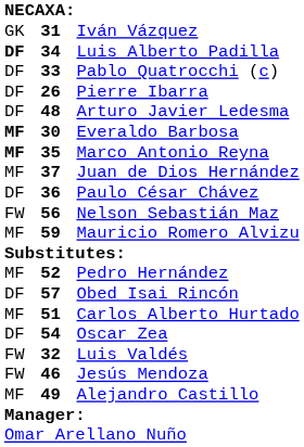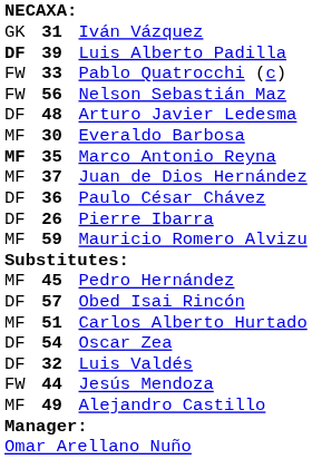Luis Alberto Padilla | column 2: 34 -> 39
Pablo Quatrocchi (c) | column 1: DF -> FW
rows swapped: Pierre Ibarra <-> Nelson Sebastián Maz
Everaldo Barbosa | column 1: bold -> normal
Pedro Hernández | column 2: 52 -> 45
Luis Valdés | column 1: FW -> DF
Jesús Mendoza | column 2: 46 -> 44
